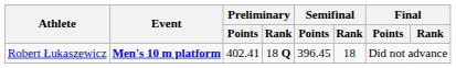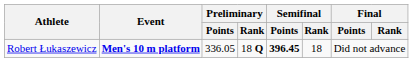Robert Łukaszewicz | Preliminary / Points: 402.41 -> 336.05
Robert Łukaszewicz | Semifinal / Points: normal -> bold
